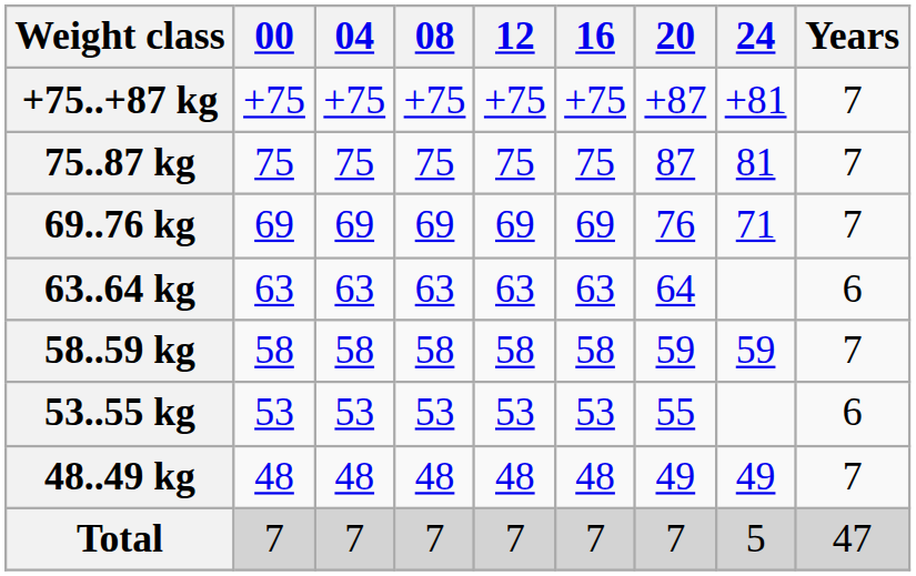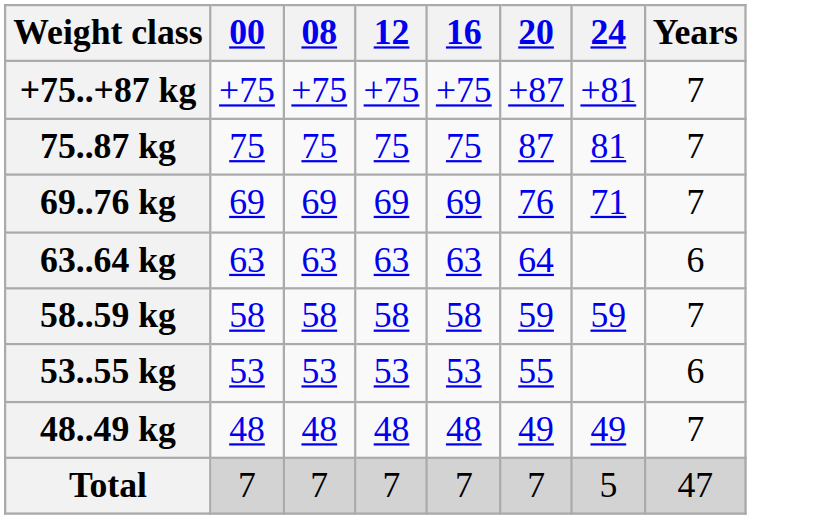- column: 04 | +75 | 75 | 69 | 63 | 58 | 53 | 48 | 7
